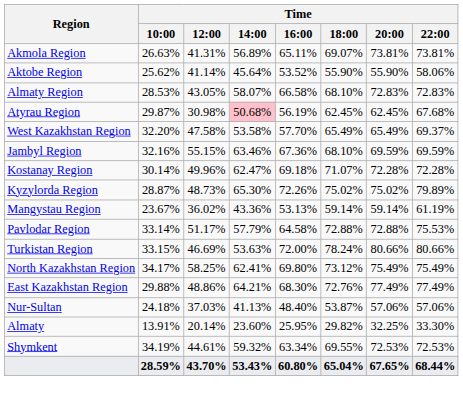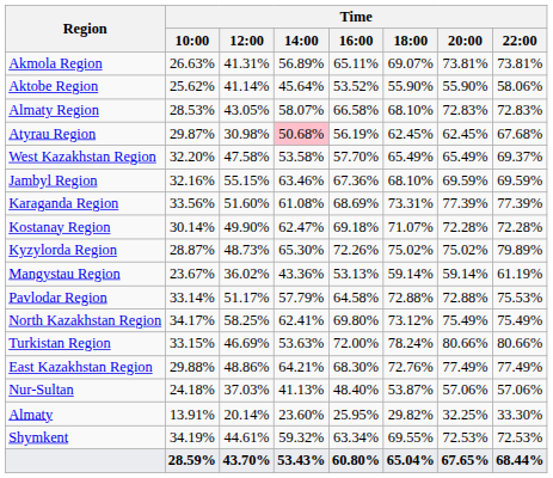+ row: Karaganda Region | 33.56% | 51.60% | 61.08% | 68.69% | 73.31% | 77.39% | 77.39%
Kostanay Region | Time / 12:00: 49.96% -> 49.90%
rows swapped: North Kazakhstan Region <-> Turkistan Region
